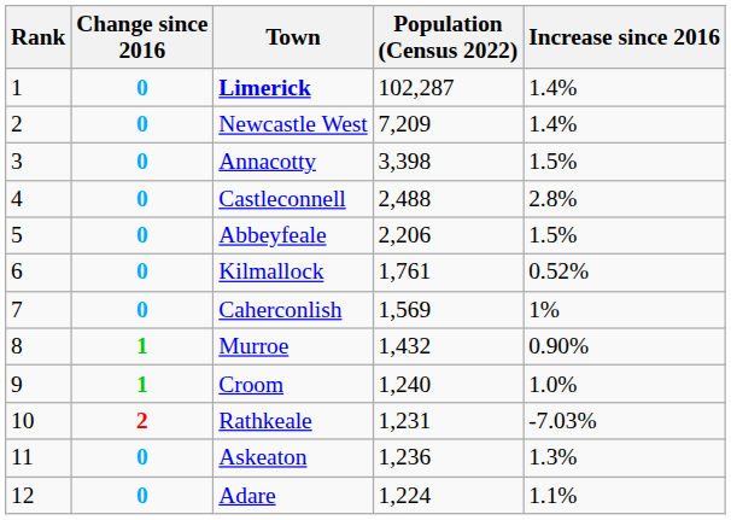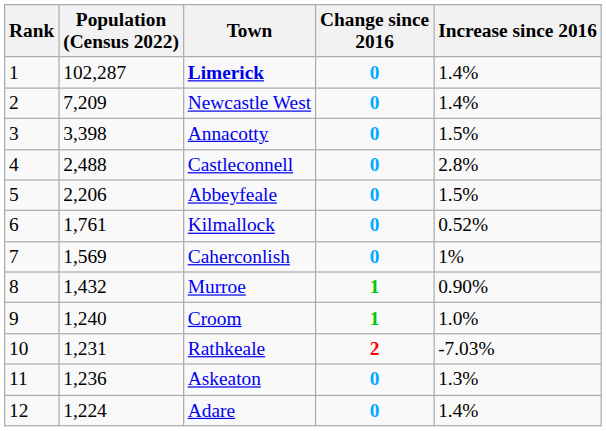columns swapped: Change since 2016 <-> Population (Census 2022)
Adare | Increase since 2016: 1.1% -> 1.4%
